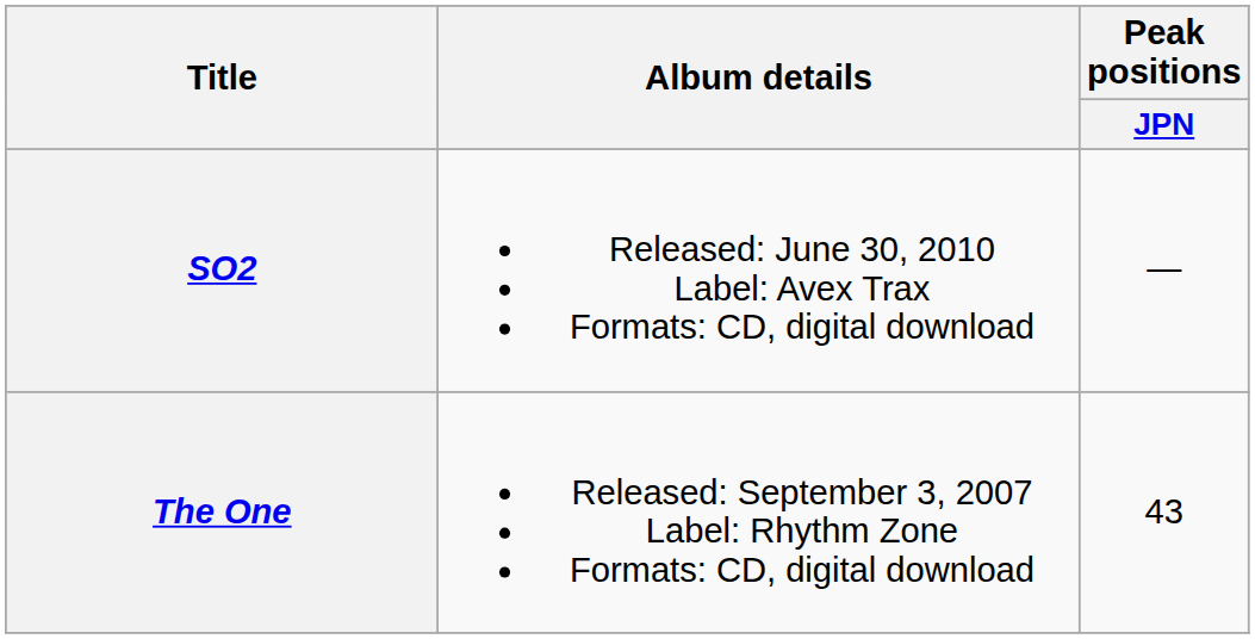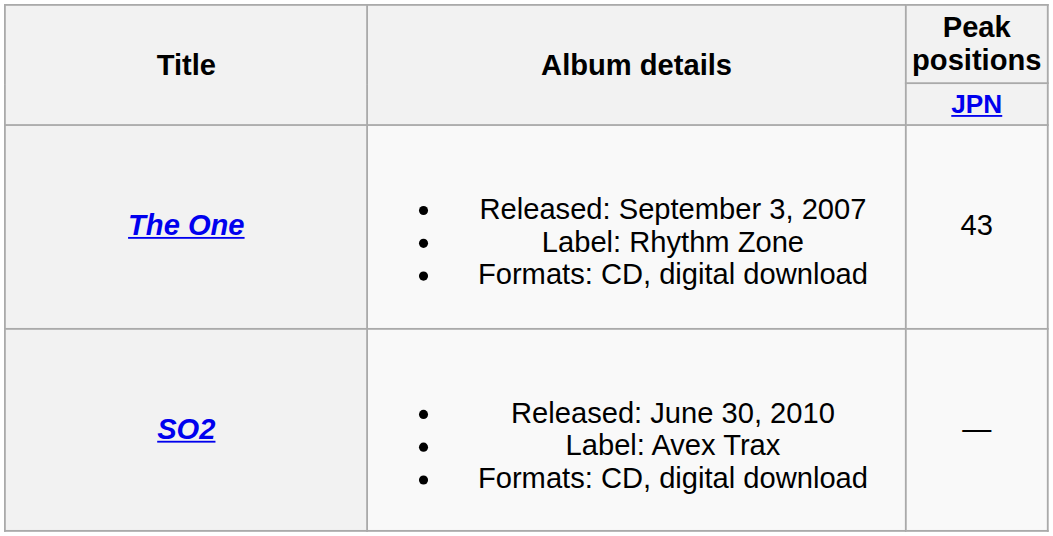rows swapped: The One <-> SO2
